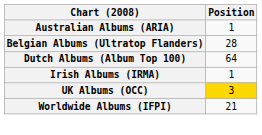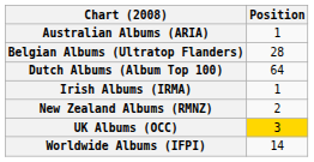+ row: New Zealand Albums (RMNZ) | 2
Worldwide Albums (IFPI) | Position: 21 -> 14
